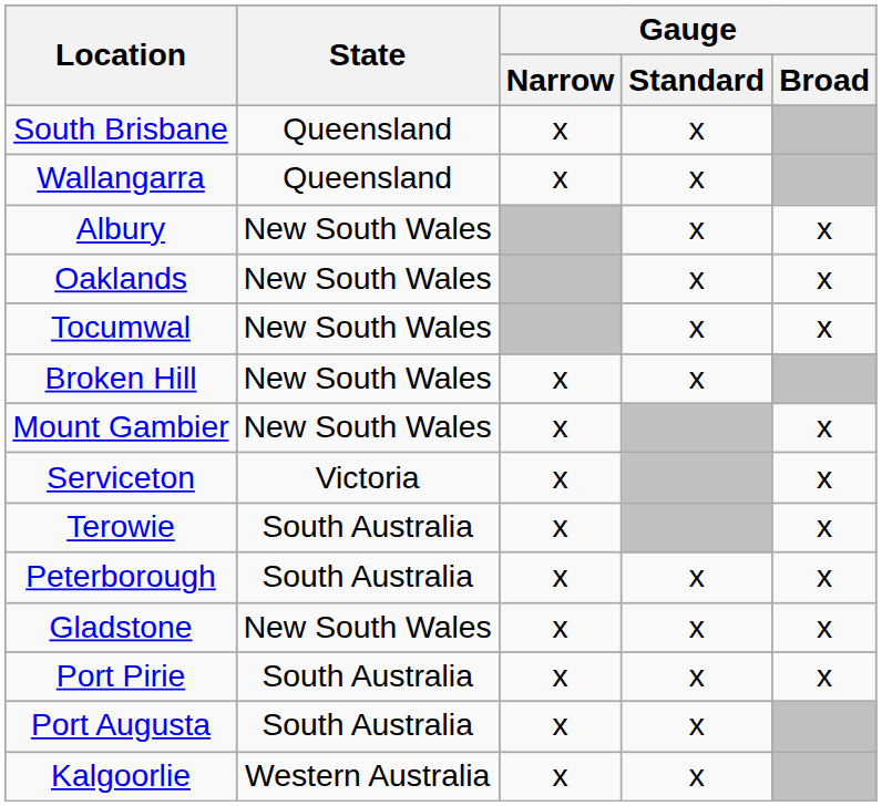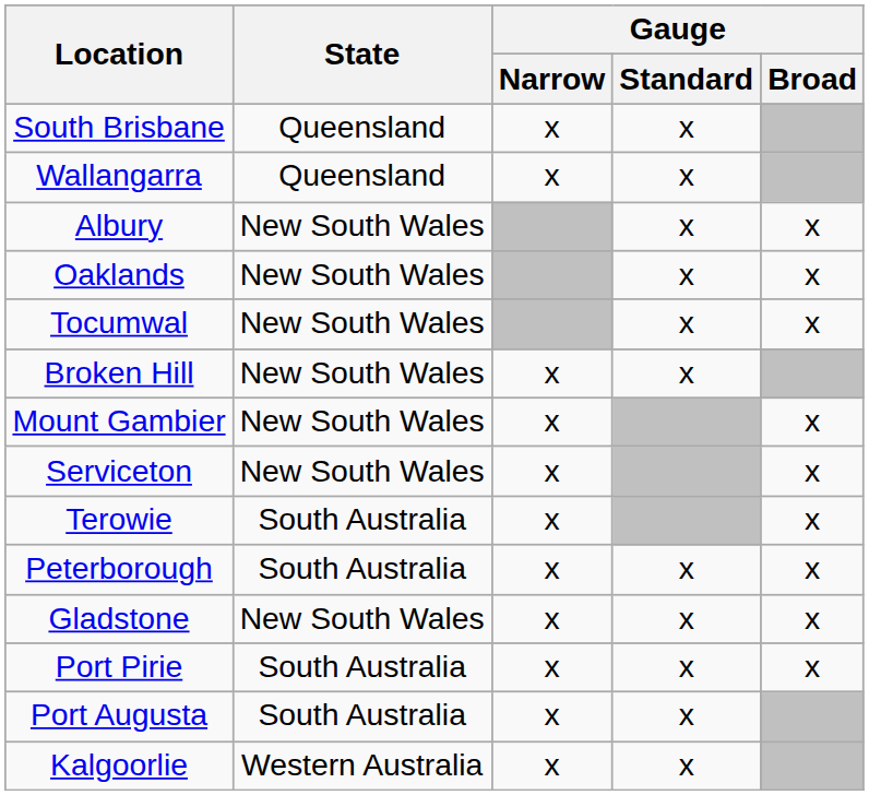Serviceton | State: Victoria -> New South Wales
